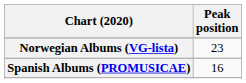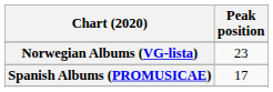Spanish Albums (PROMUSICAE) | Peak position: 16 -> 17
